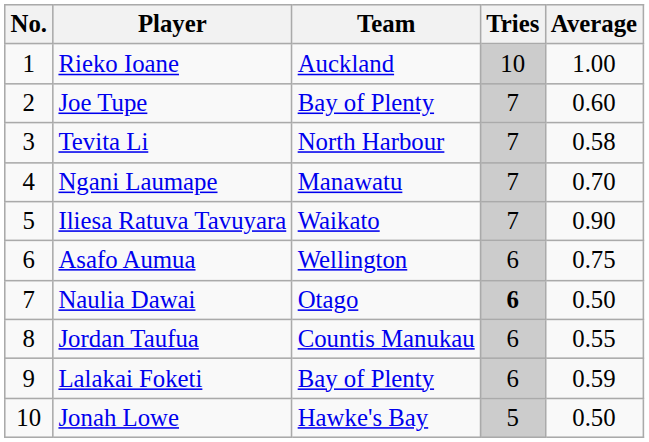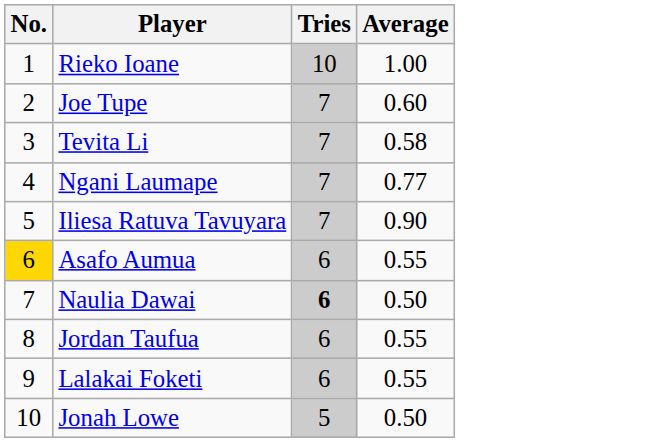- column: Team | Auckland | Bay of Plenty | North Harbour | Manawatu | Waikato | Wellington | Otago | Countis Manukau | Bay of Plenty | Hawke's Bay
Ngani Laumape | Average: 0.70 -> 0.77
Asafo Aumua | No.: no background -> gold background
Asafo Aumua | Average: 0.75 -> 0.55
Lalakai Foketi | Average: 0.59 -> 0.55
